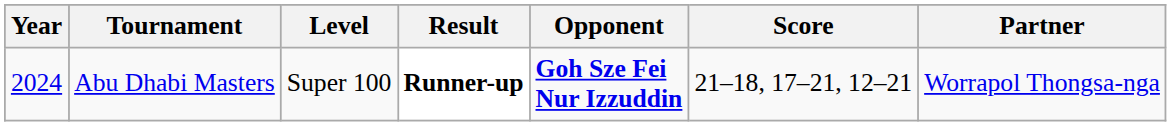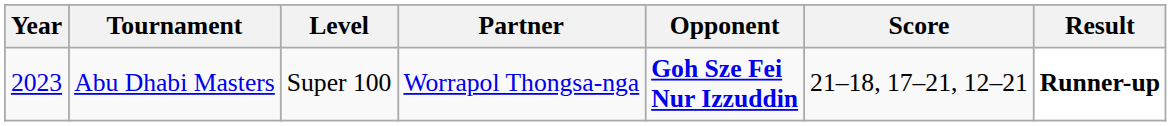columns swapped: Partner <-> Result
Abu Dhabi Masters | Year: 2024 -> 2023
